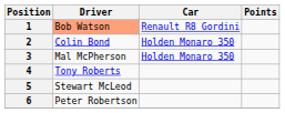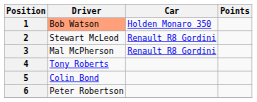1 | Car: Renault R8 Gordini -> Holden Monaro 350
2 | Driver: Colin Bond -> Stewart McLeod
2 | Car: Holden Monaro 350 -> Renault R8 Gordini
3 | Car: Holden Monaro 350 -> Renault R8 Gordini
5 | Driver: Stewart McLeod -> Colin Bond
